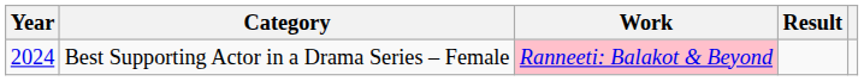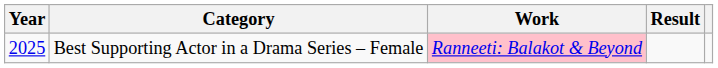Best Supporting Actor in a Drama Series – Female | Year: 2024 -> 2025
